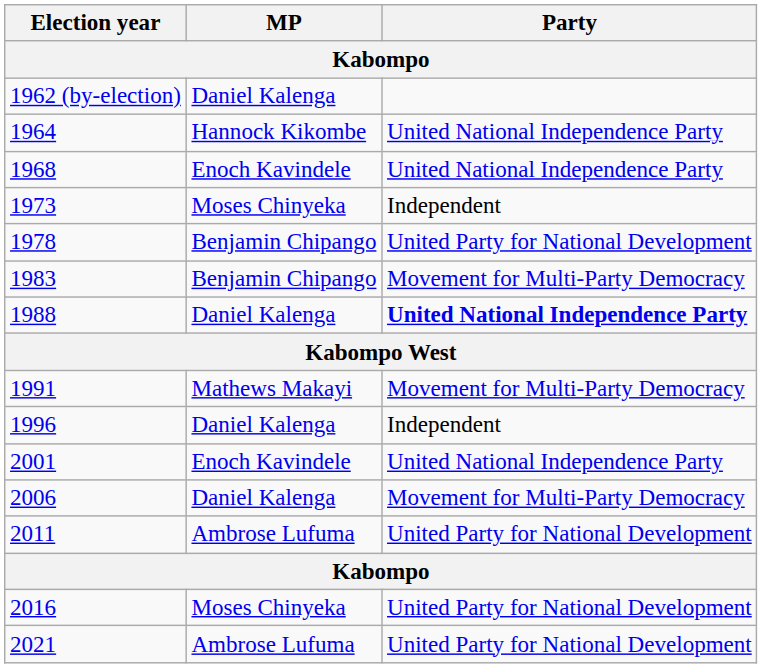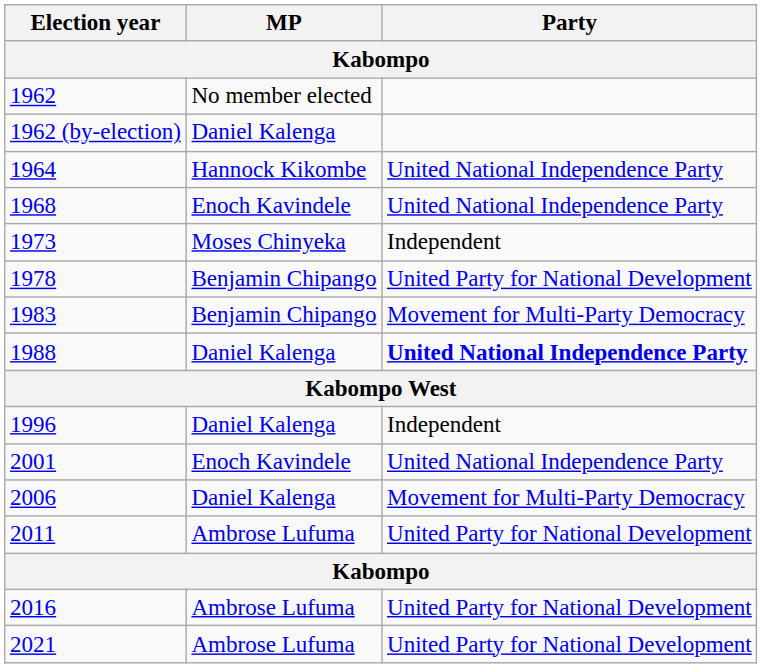+ row: 1962 | No member elected
- row: 1991 | Mathews Makayi | Movement for Multi-Party Democracy
2016 | MP: Moses Chinyeka -> Ambrose Lufuma
